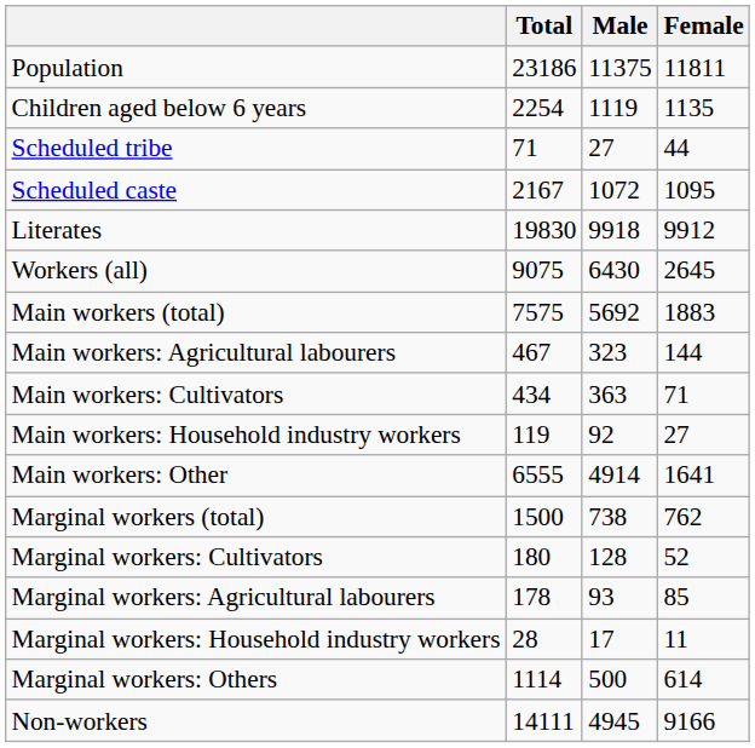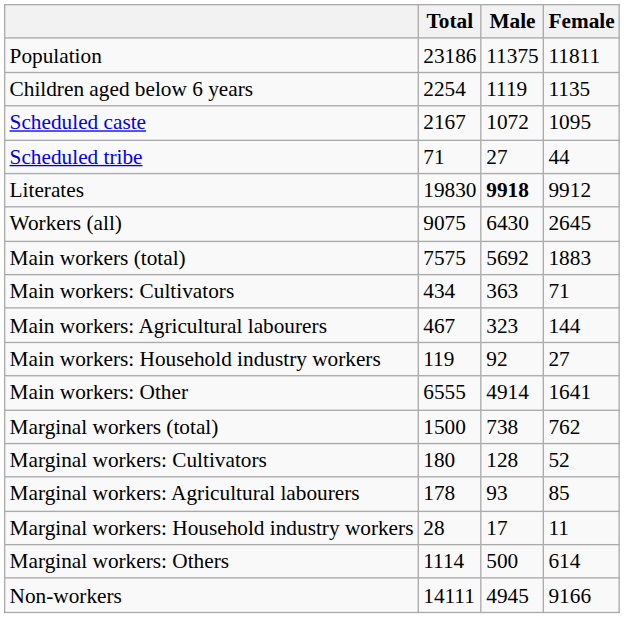rows swapped: Scheduled caste <-> Scheduled tribe
Literates | Male: normal -> bold
rows swapped: Main workers: Cultivators <-> Main workers: Agricultural labourers
